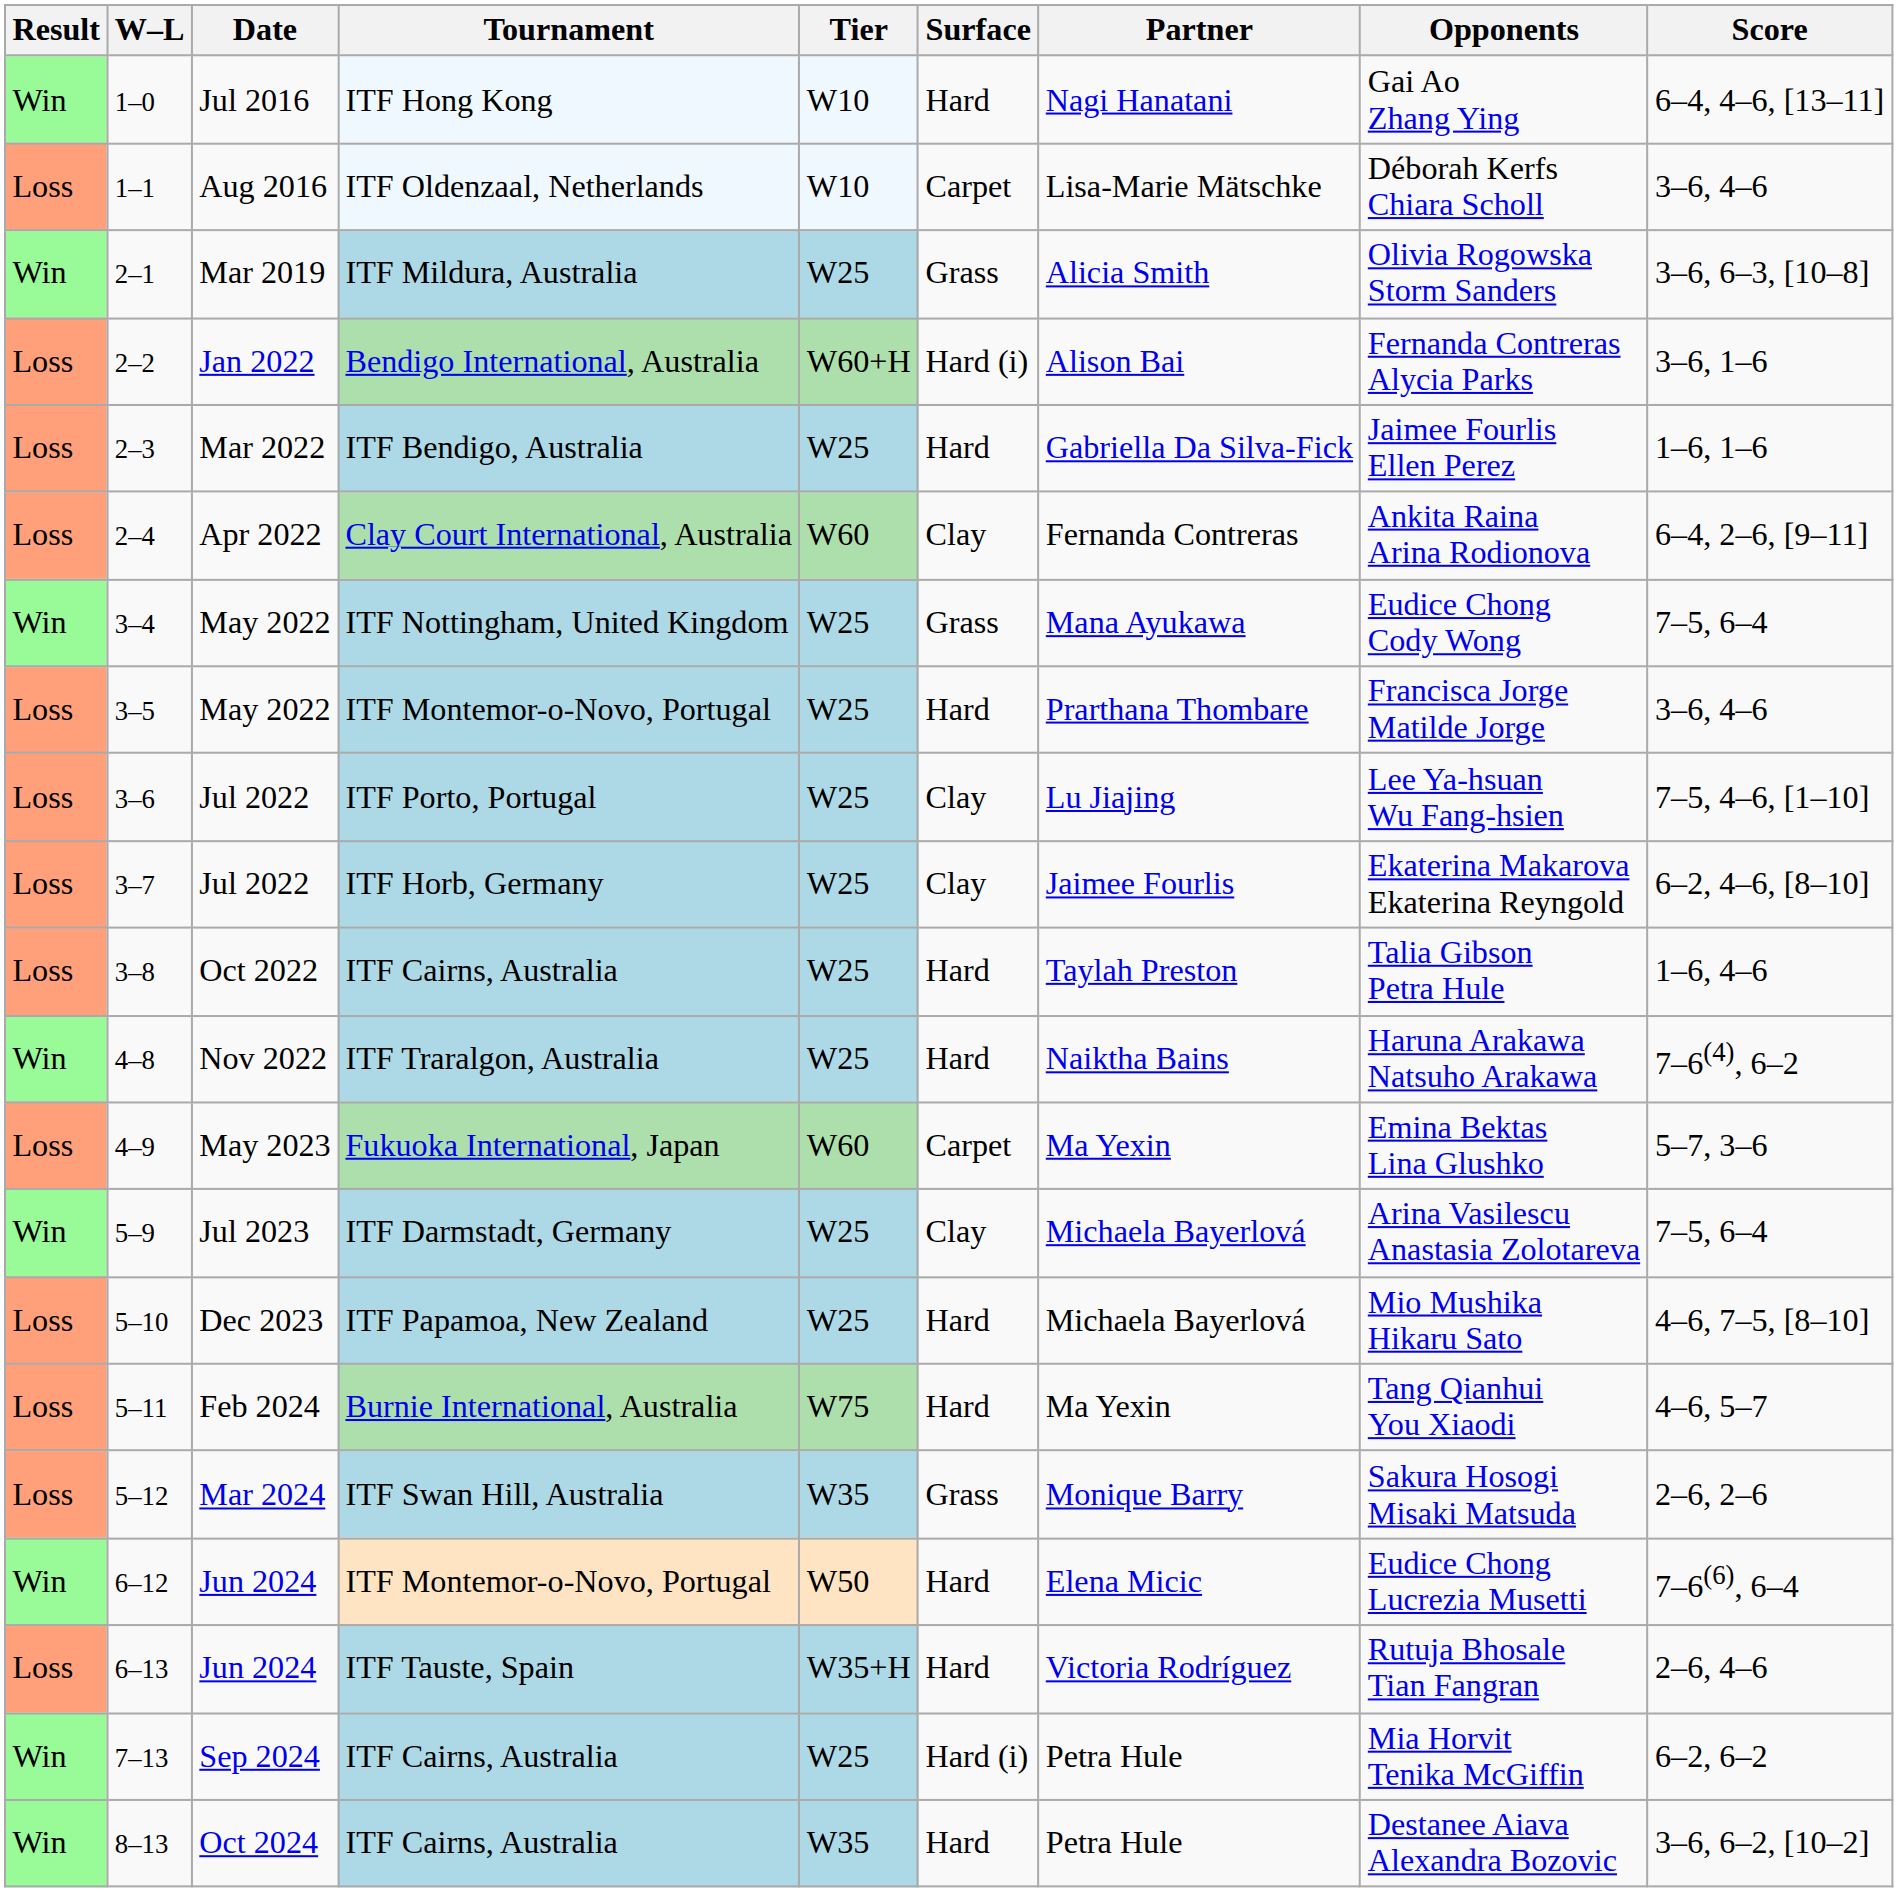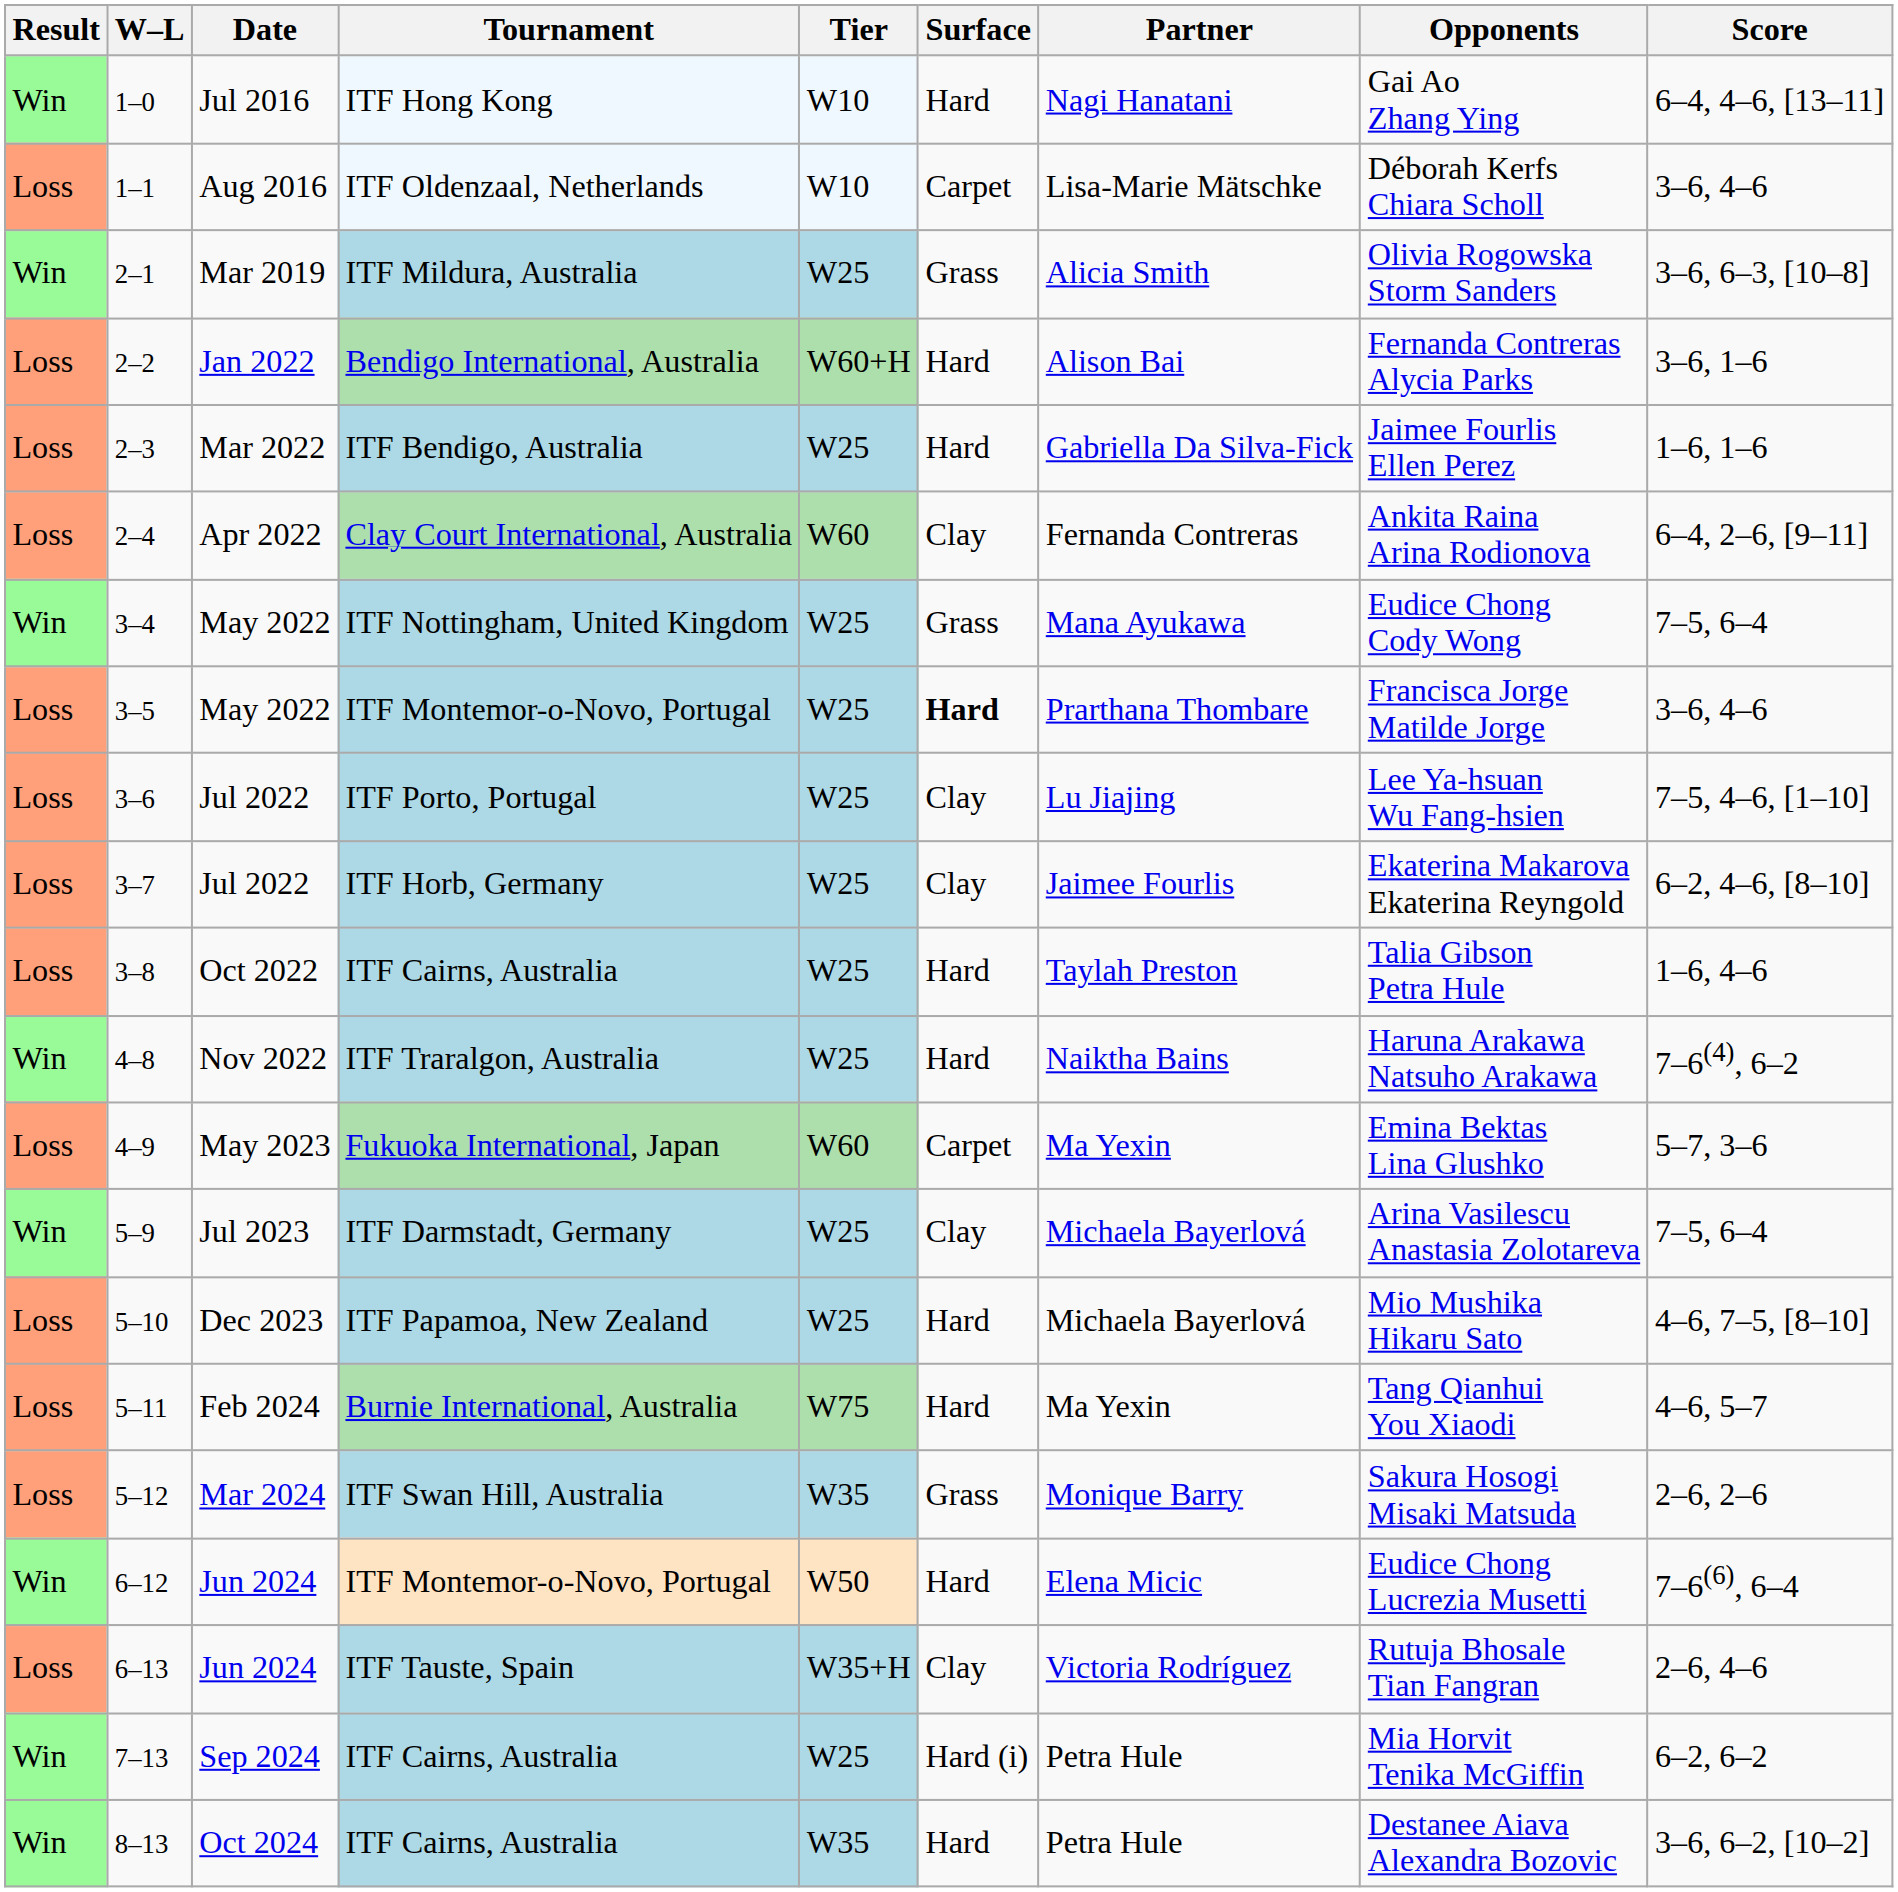2–2 | Surface: Hard (i) -> Hard
3–5 | Surface: normal -> bold
6–13 | Surface: Hard -> Clay
